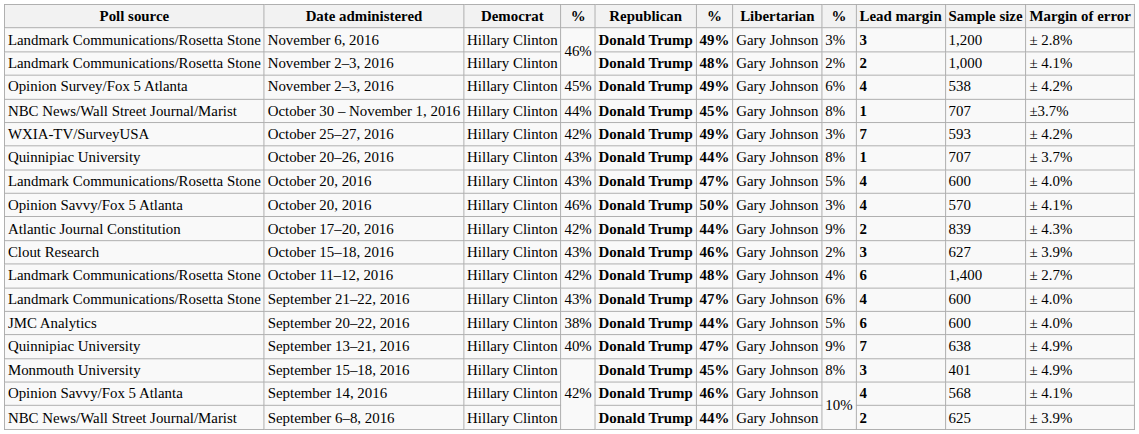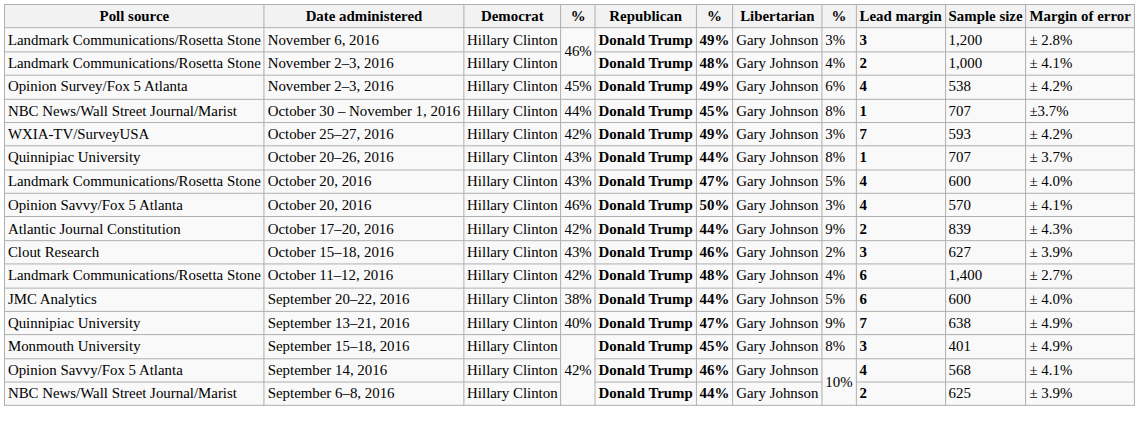Landmark Communications/Rosetta Stone / November 2–3, 2016 | column 8: 2% -> 4%
- row: Landmark Communications/Rosetta Stone | September 21–22, 2016 | Hillary Clinton | 43% | Donald Trump | 47% | Gary Johnson | 6% | 4 | 600 | ± 4.0%
